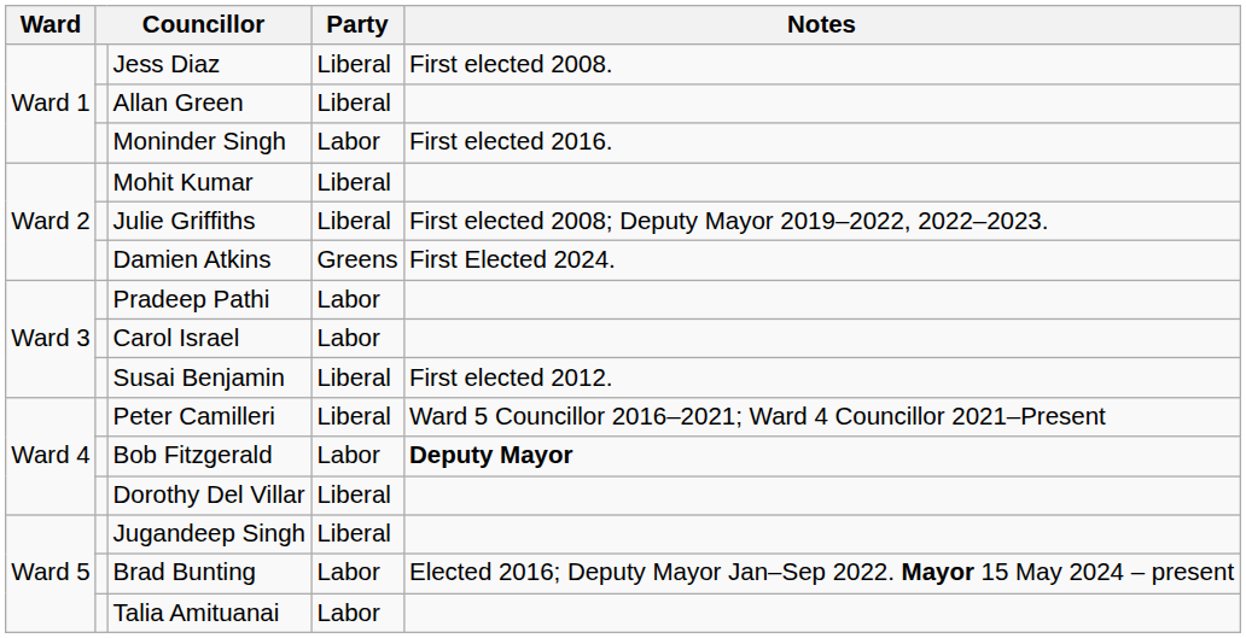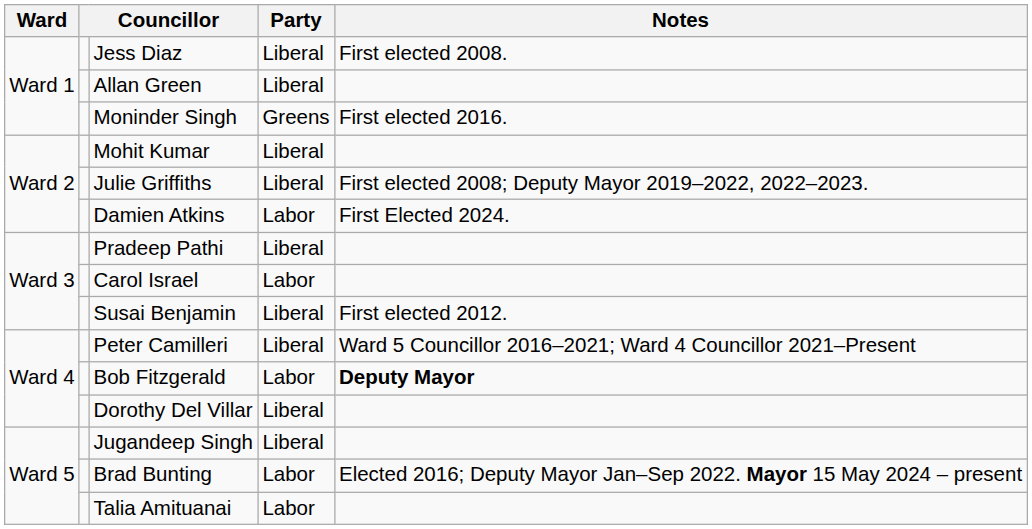Moninder Singh | Party: Labor -> Greens
Damien Atkins | Party: Greens -> Labor
Pradeep Pathi | Party: Labor -> Liberal
